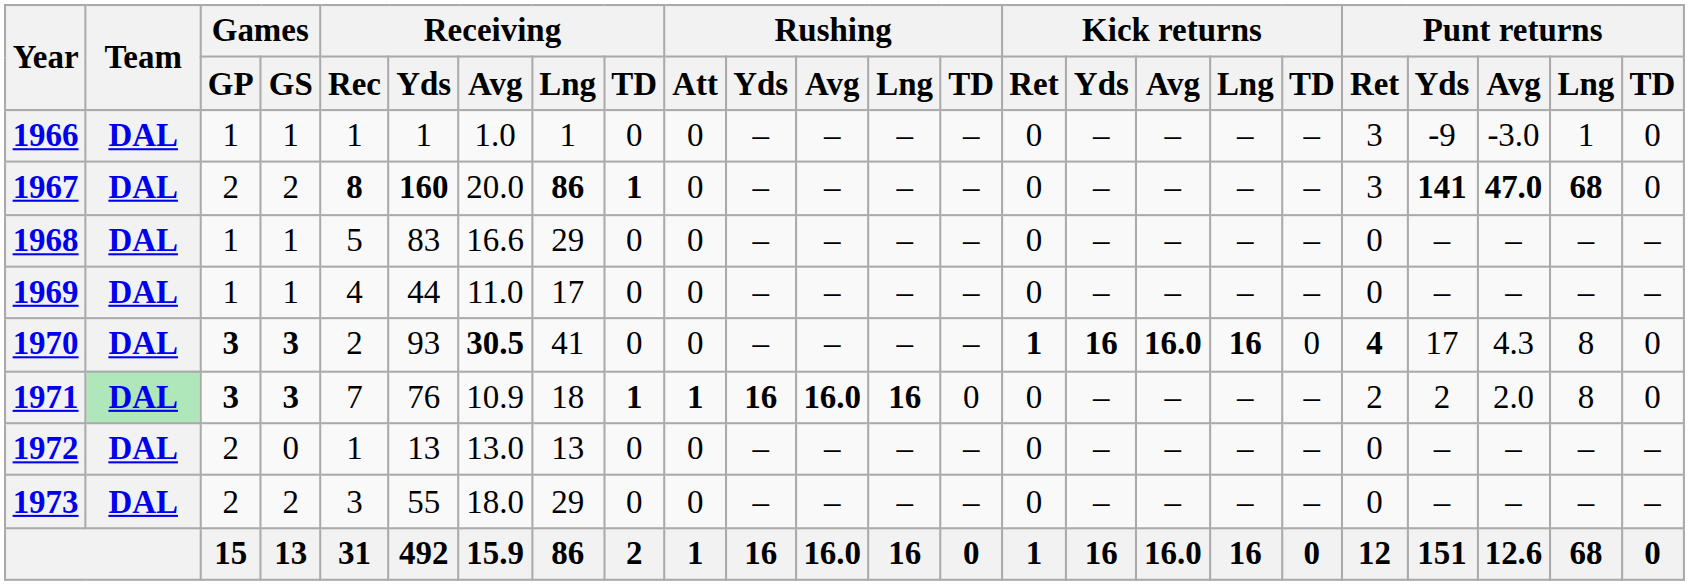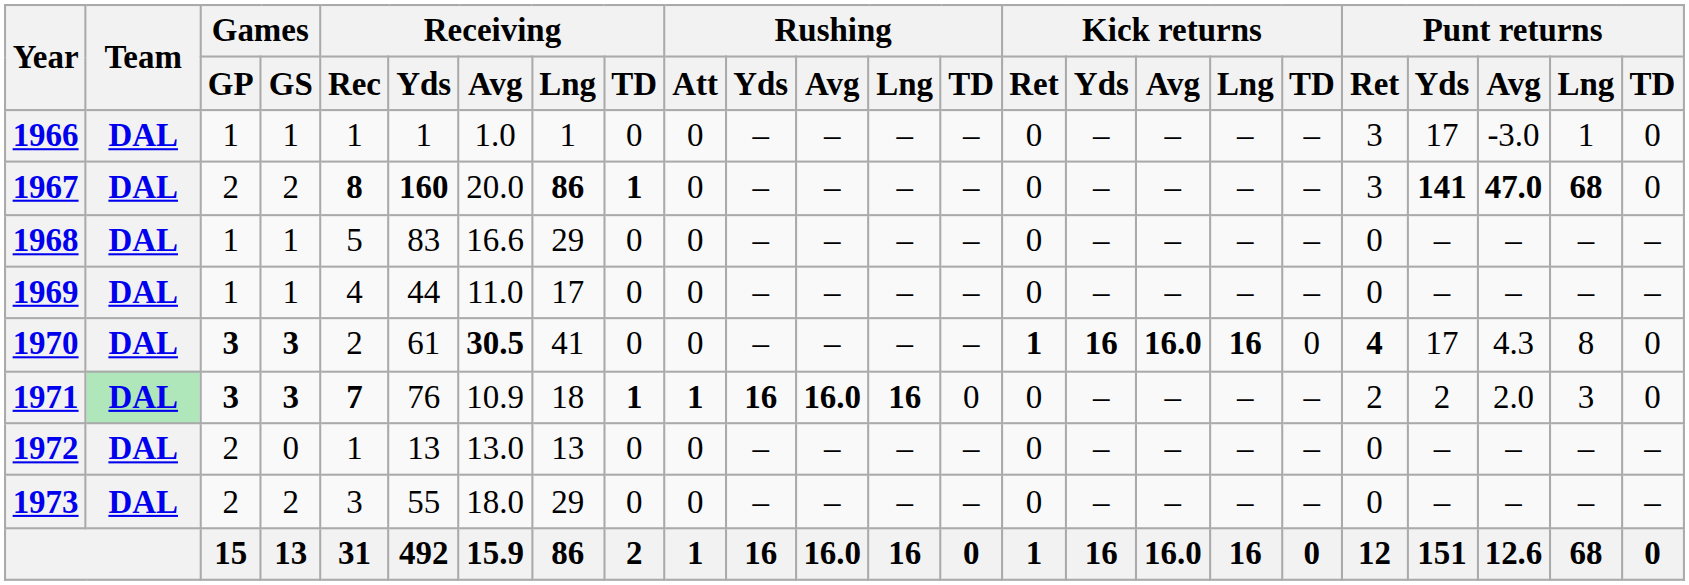1966 | Punt returns / Yds: -9 -> 17
1970 | Receiving / Yds: 93 -> 61
1971 | Receiving / Rec: normal -> bold
1971 | Punt returns / Lng: 8 -> 3
